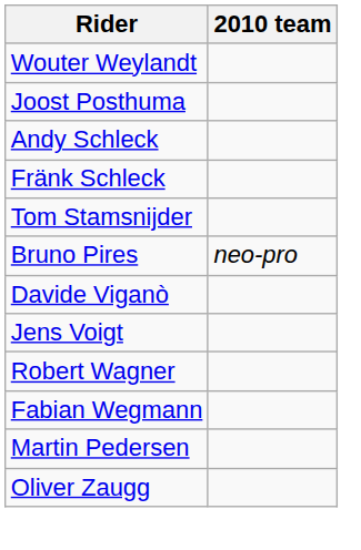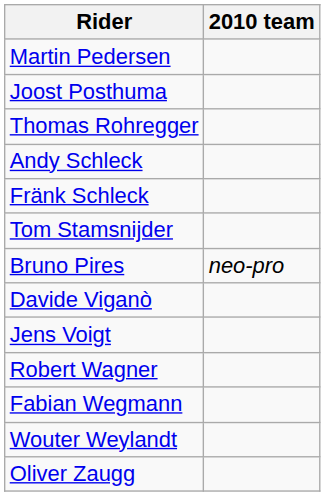rows swapped: Martin Pedersen <-> Wouter Weylandt
+ row: Thomas Rohregger
